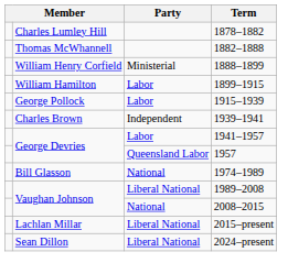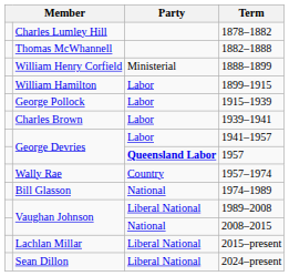1939–1941 | Party: Independent -> Labor
1957 | Party: normal -> bold
+ row: Wally Rae | Country | 1957–1974
